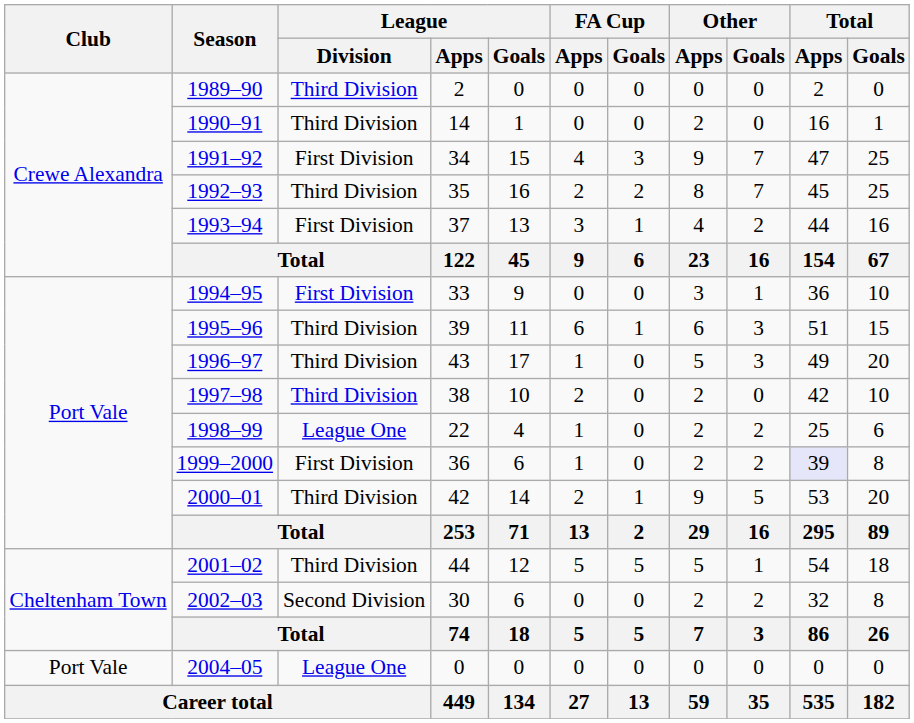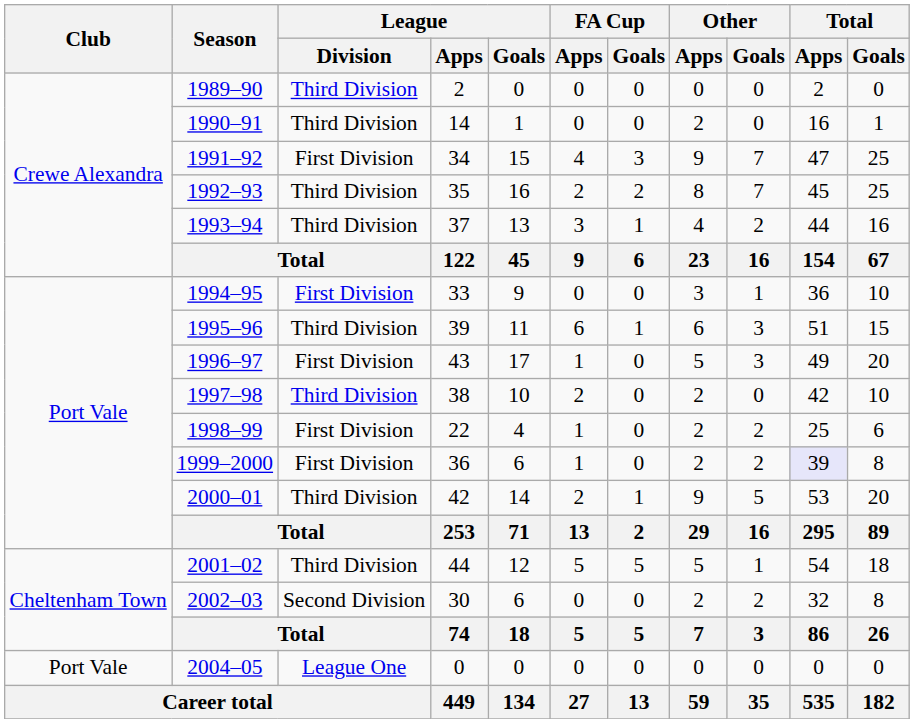1993–94 | League / Division: First Division -> Third Division
1996–97 | League / Division: Third Division -> First Division
1998–99 | League / Division: League One -> First Division
